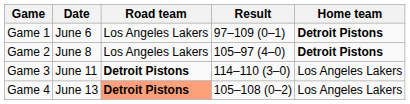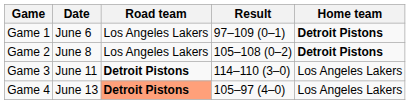Game 2 | Result: 105–97 (4–0) -> 105–108 (0–2)
Game 4 | Result: 105–108 (0–2) -> 105–97 (4–0)
